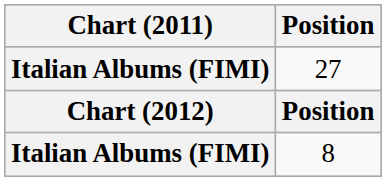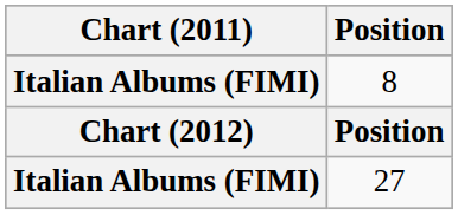rows swapped: 27 <-> 8
